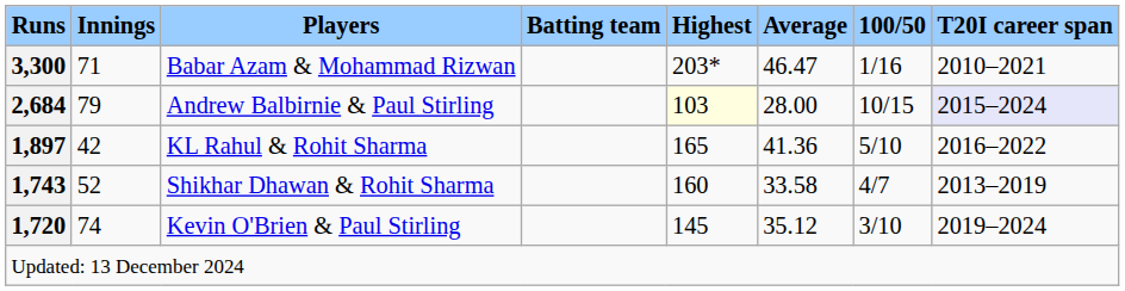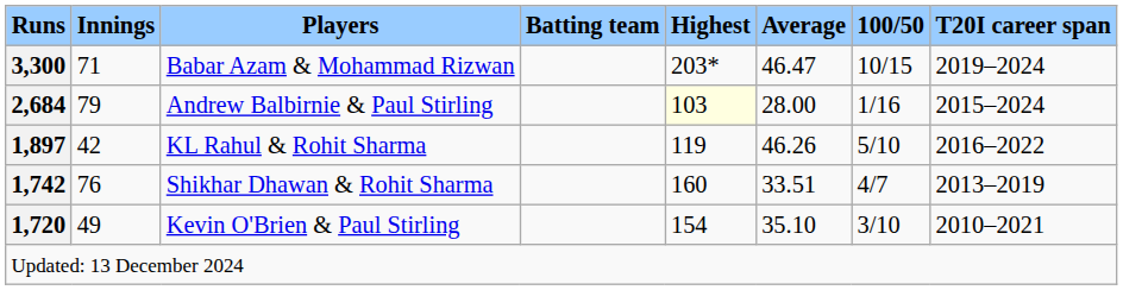Babar Azam & Mohammad Rizwan | 100/50: 1/16 -> 10/15
Babar Azam & Mohammad Rizwan | T20I career span: 2010–2021 -> 2019–2024
Andrew Balbirnie & Paul Stirling | 100/50: 10/15 -> 1/16
Andrew Balbirnie & Paul Stirling | T20I career span: lavender background -> no background
KL Rahul & Rohit Sharma | Highest: 165 -> 119
KL Rahul & Rohit Sharma | Average: 41.36 -> 46.26
Shikhar Dhawan & Rohit Sharma | Runs: 1,743 -> 1,742
Shikhar Dhawan & Rohit Sharma | Innings: 52 -> 76
Shikhar Dhawan & Rohit Sharma | Average: 33.58 -> 33.51
Kevin O'Brien & Paul Stirling | Innings: 74 -> 49
Kevin O'Brien & Paul Stirling | Highest: 145 -> 154
Kevin O'Brien & Paul Stirling | Average: 35.12 -> 35.10
Kevin O'Brien & Paul Stirling | T20I career span: 2019–2024 -> 2010–2021
